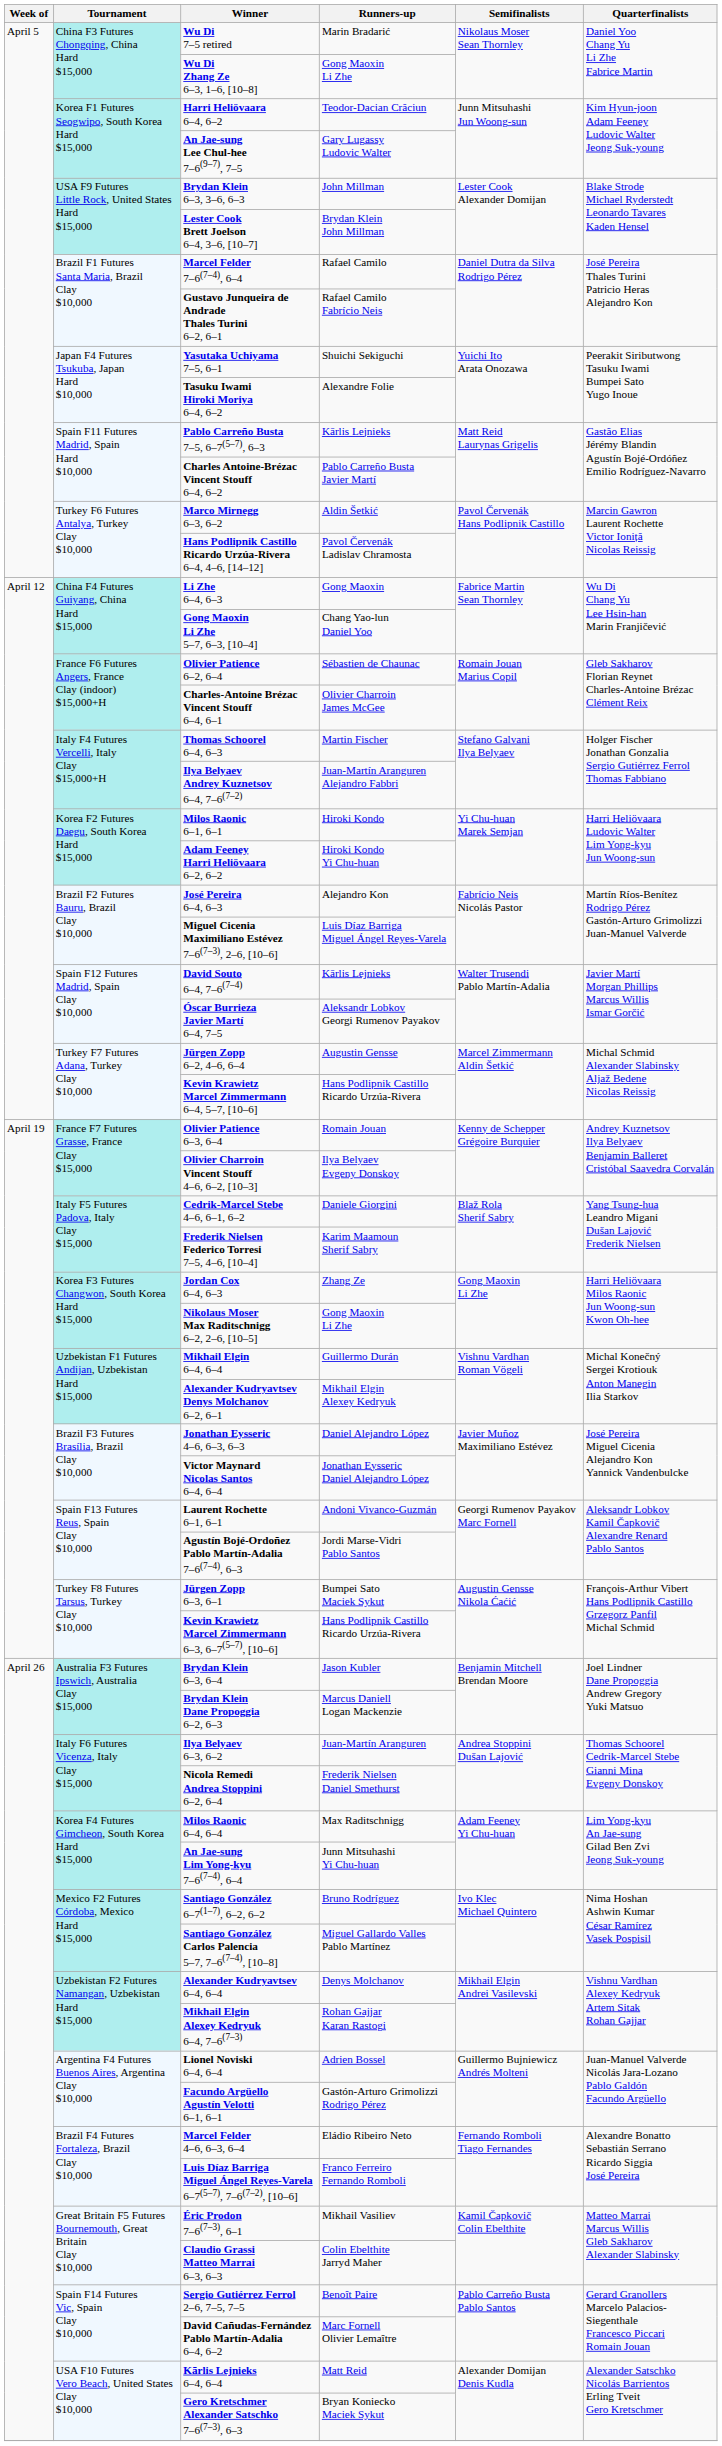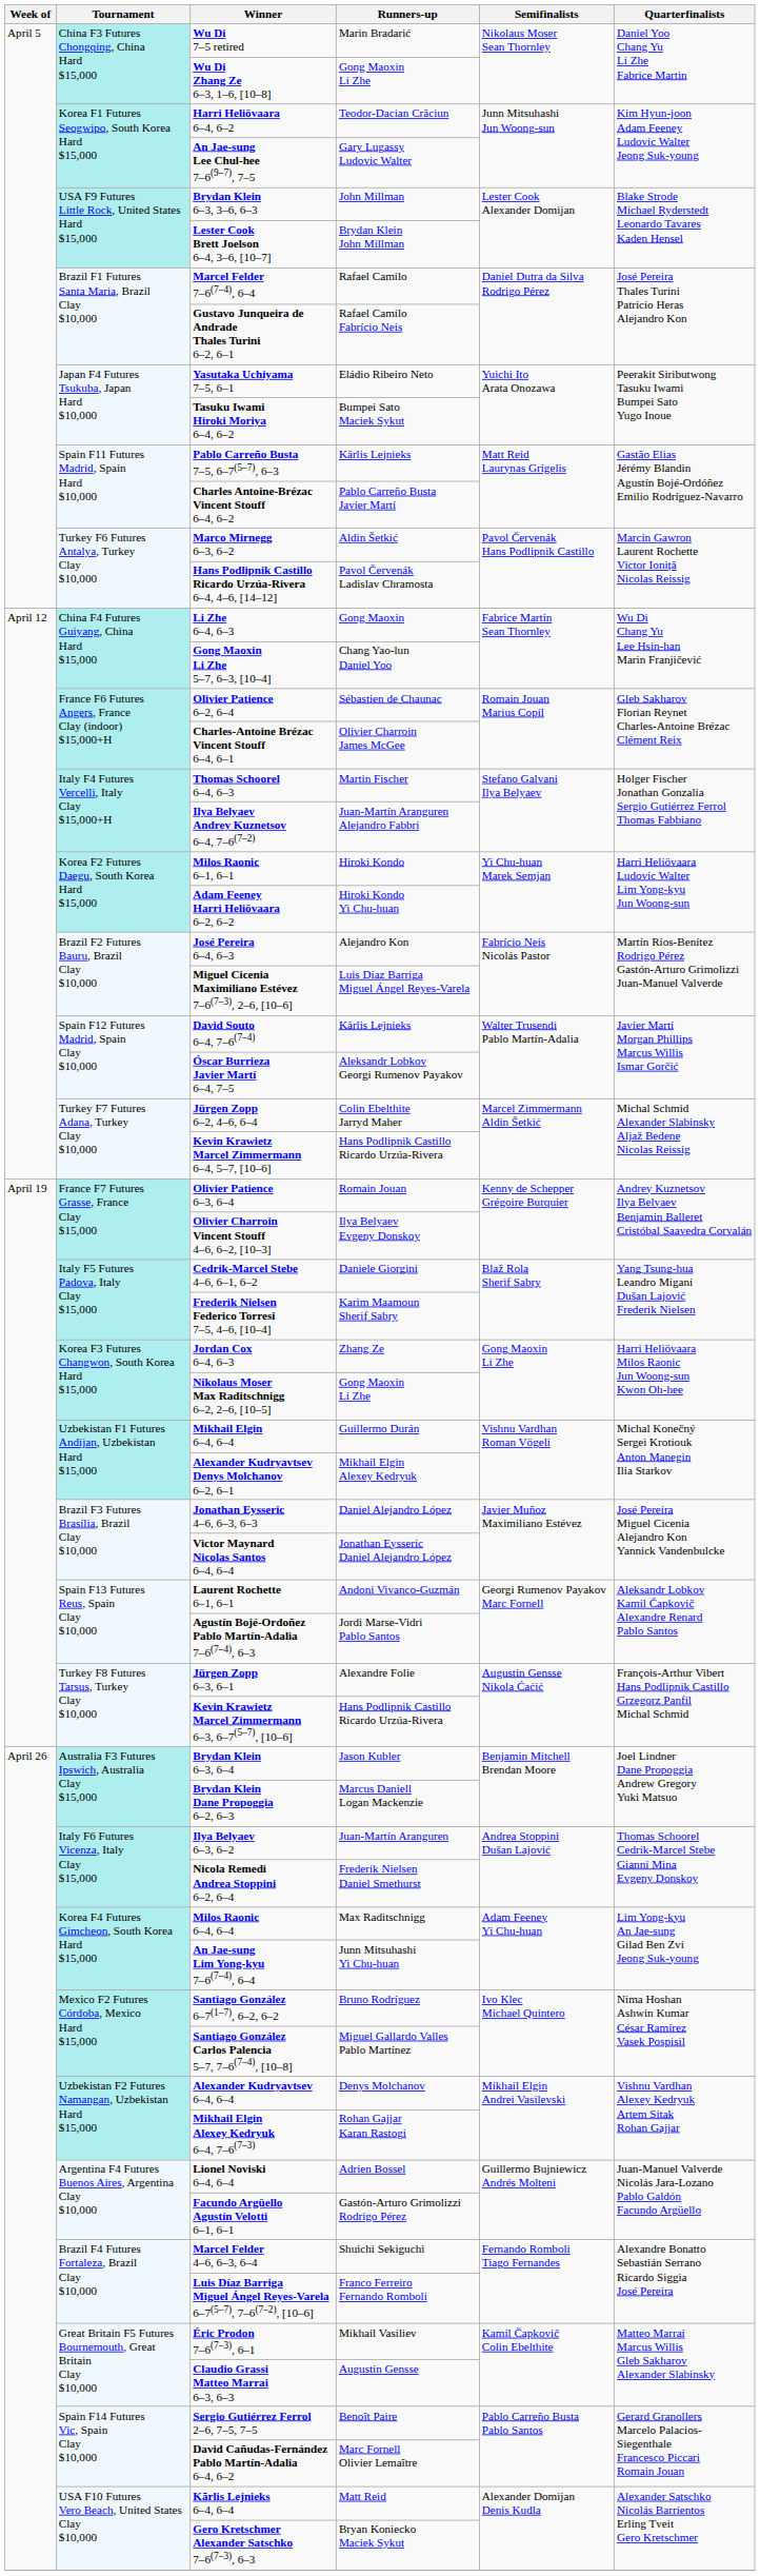Yasutaka Uchiyama 7–5, 6–1 | Runners-up: Shuichi Sekiguchi -> Eládio Ribeiro Neto
Tasuku Iwami Hiroki Moriya 6–4, 6–2 | Runners-up: Alexandre Folie -> Bumpei Sato Maciek Sykut
Jürgen Zopp 6–2, 4–6, 6–4 | Runners-up: Augustin Gensse -> Colin Ebelthite Jarryd Maher
Jürgen Zopp 6–3, 6–1 | Runners-up: Bumpei Sato Maciek Sykut -> Alexandre Folie
Marcel Felder 4–6, 6–3, 6–4 | Runners-up: Eládio Ribeiro Neto -> Shuichi Sekiguchi
Claudio Grassi Matteo Marrai 6–3, 6–3 | Runners-up: Colin Ebelthite Jarryd Maher -> Augustin Gensse
